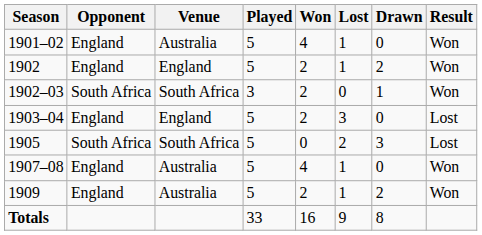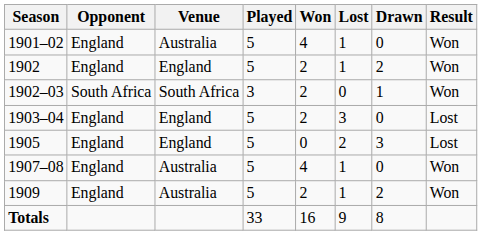1905 | Opponent: South Africa -> England
1905 | Venue: South Africa -> England
